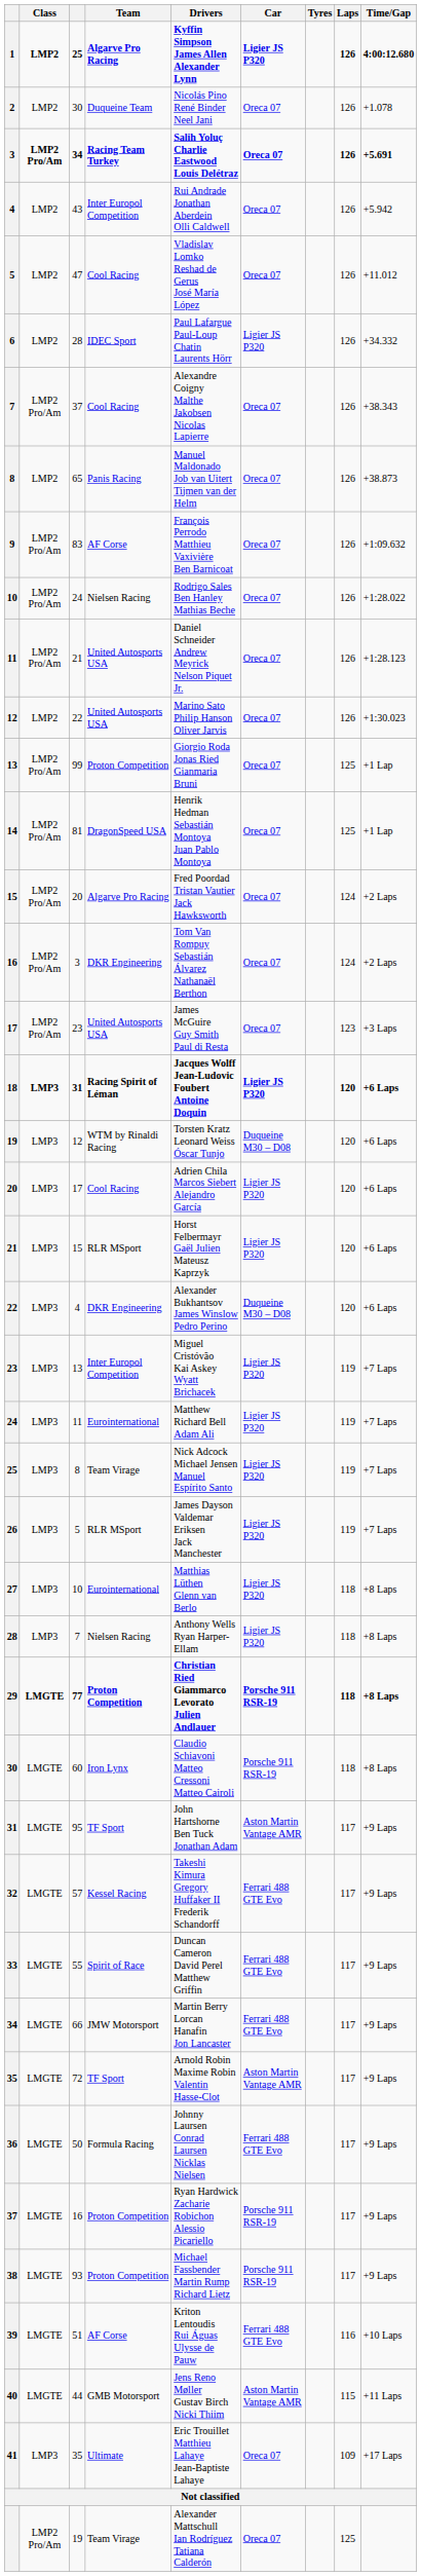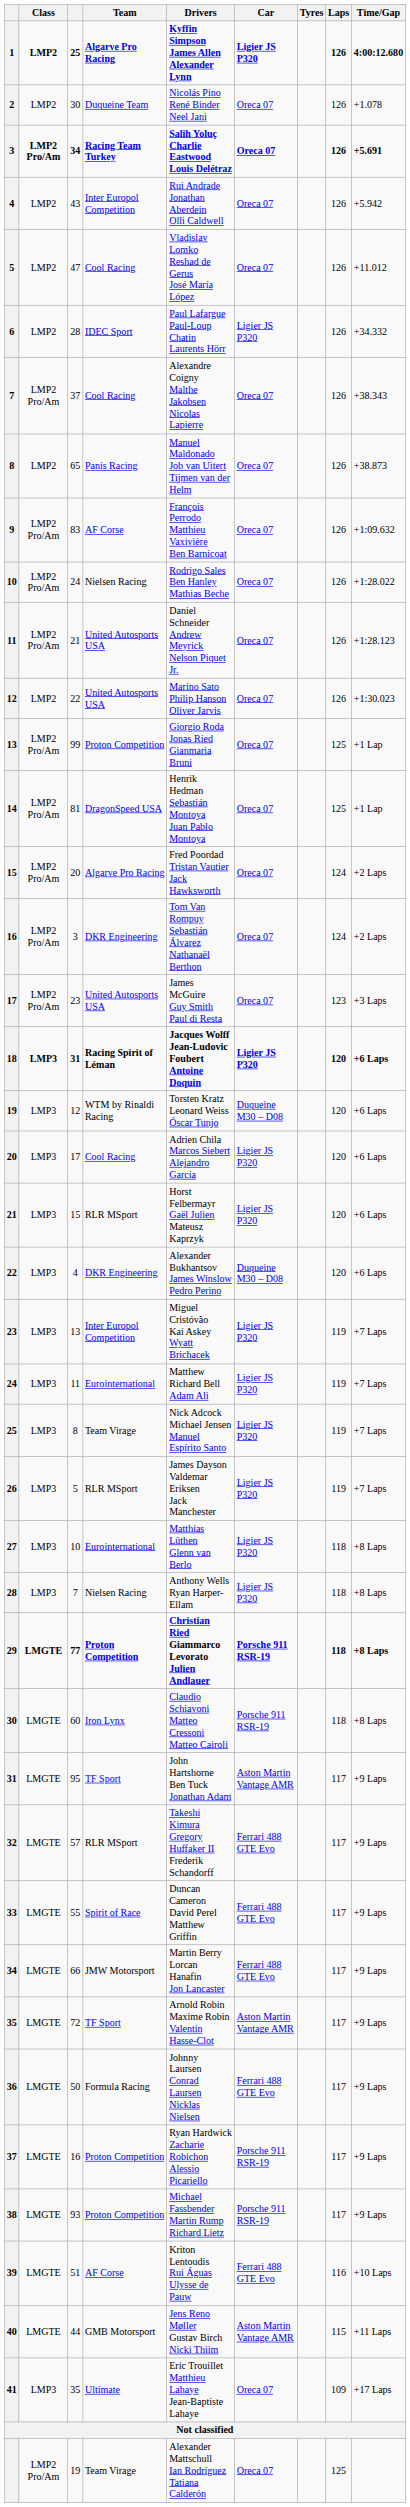32 | Team: Kessel Racing -> RLR MSport
